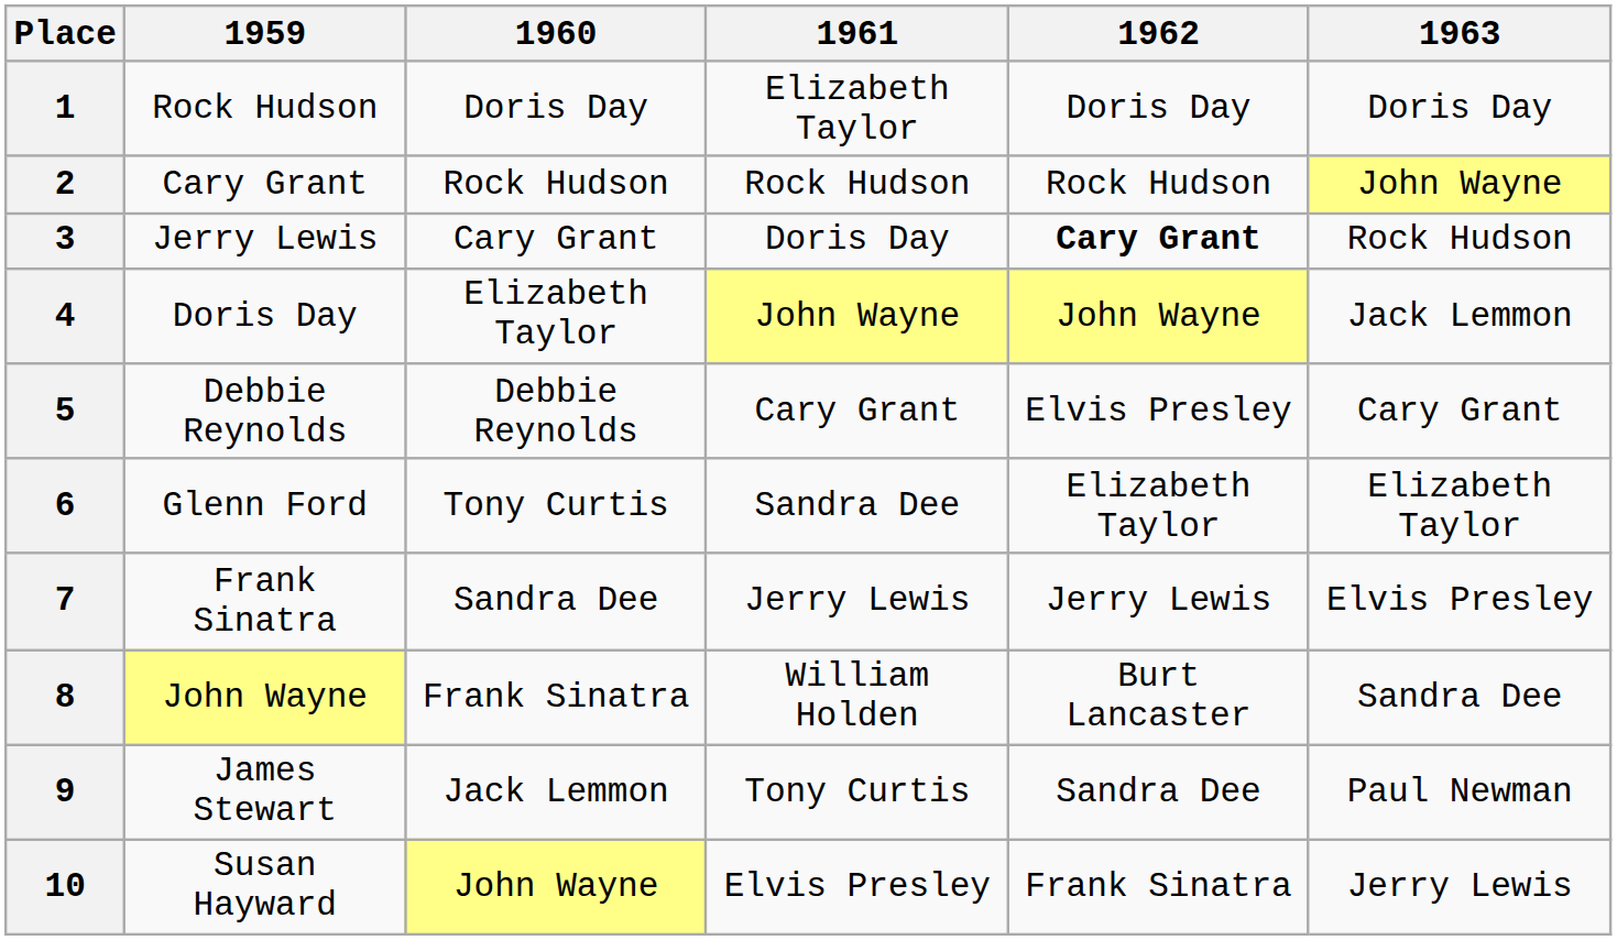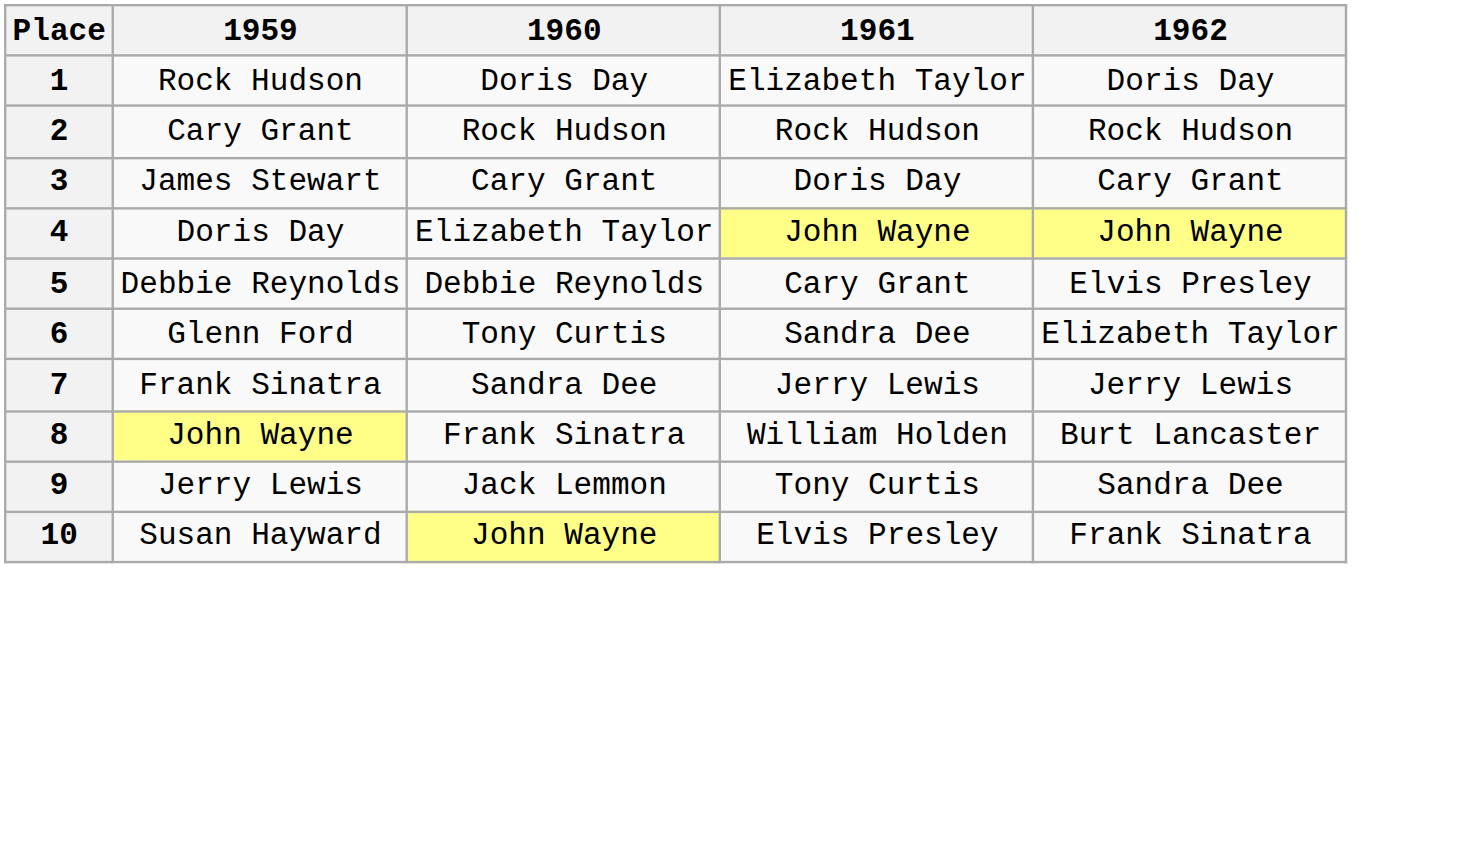- column: 1963 | Doris Day | John Wayne | Rock Hudson | Jack Lemmon | Cary Grant | Elizabeth Taylor | Elvis Presley | Sandra Dee | Paul Newman | Jerry Lewis
3 | 1959: Jerry Lewis -> James Stewart
3 | 1962: bold -> normal
9 | 1959: James Stewart -> Jerry Lewis
